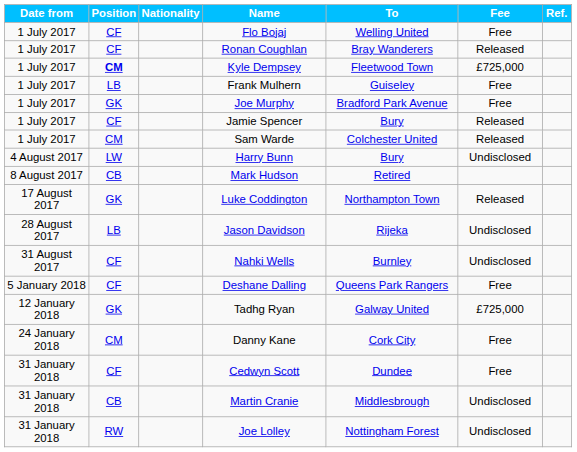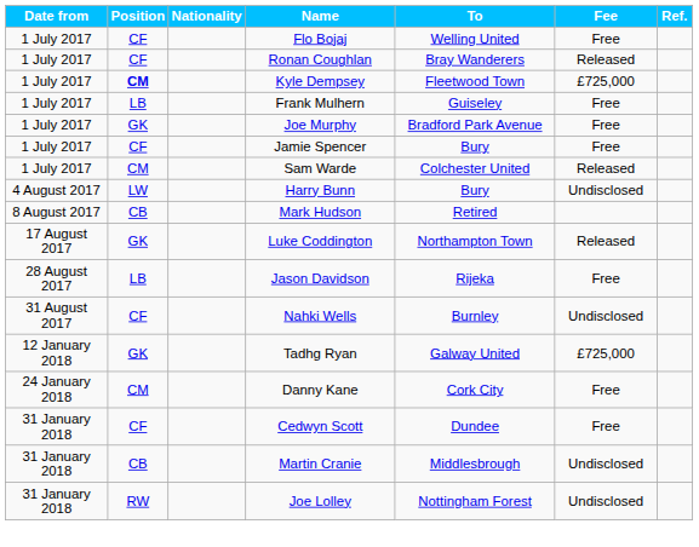Jamie Spencer | Fee: Released -> Free
Jason Davidson | Fee: Undisclosed -> Free
- row: 5 January 2018 | CF | Deshane Dalling | Queens Park Rangers | Free
